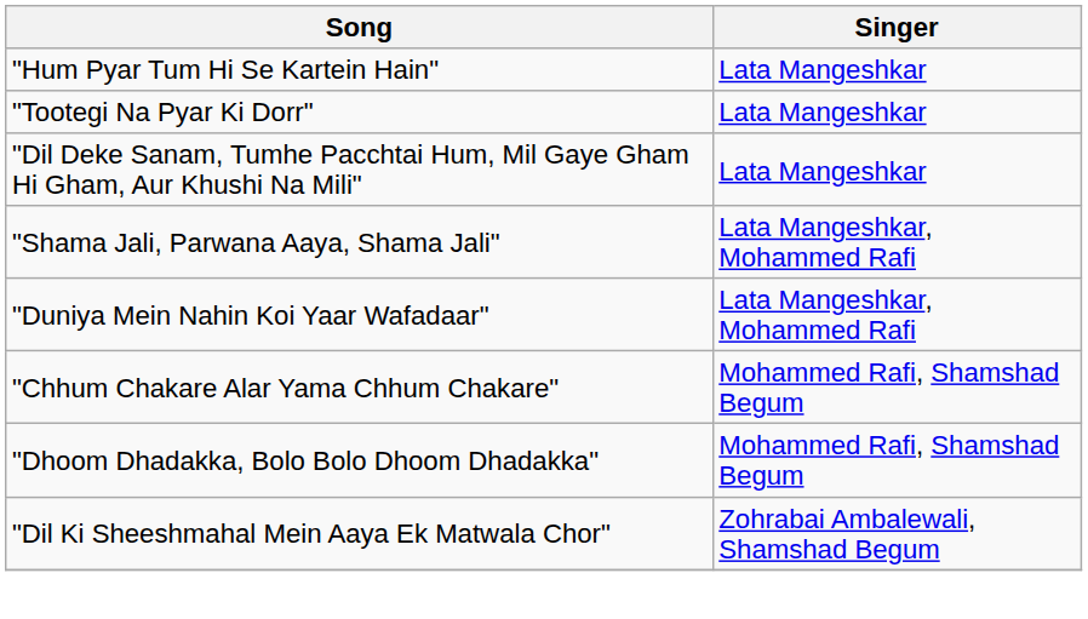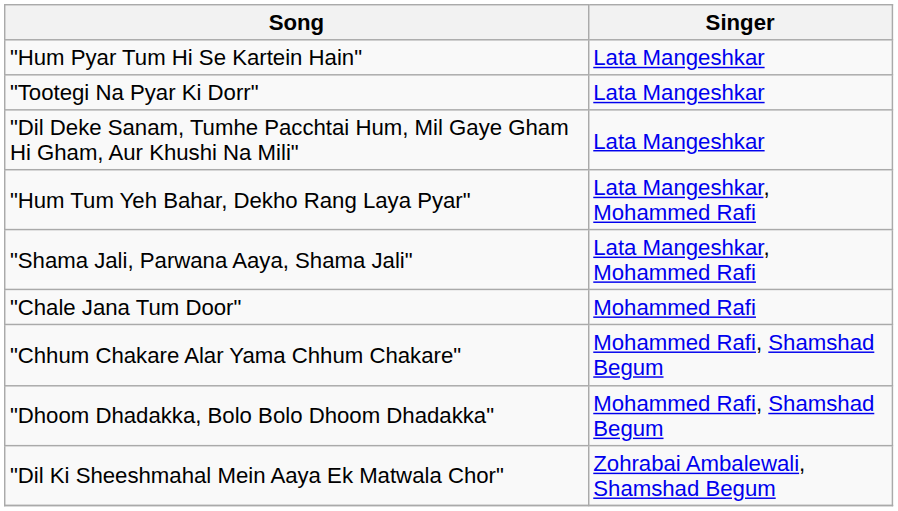+ row: "Hum Tum Yeh Bahar, Dekho Rang Laya Pyar" | Lata Mangeshkar, Mohammed Rafi
- row: "Duniya Mein Nahin Koi Yaar Wafadaar" | Lata Mangeshkar, Mohammed Rafi
+ row: "Chale Jana Tum Door" | Mohammed Rafi
